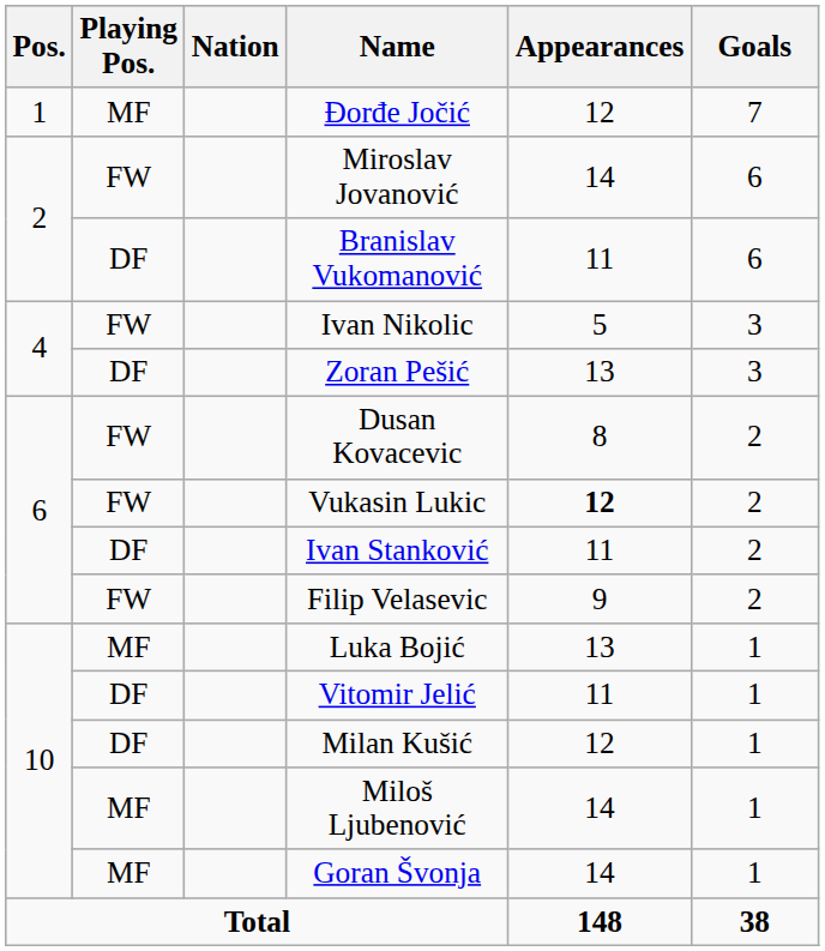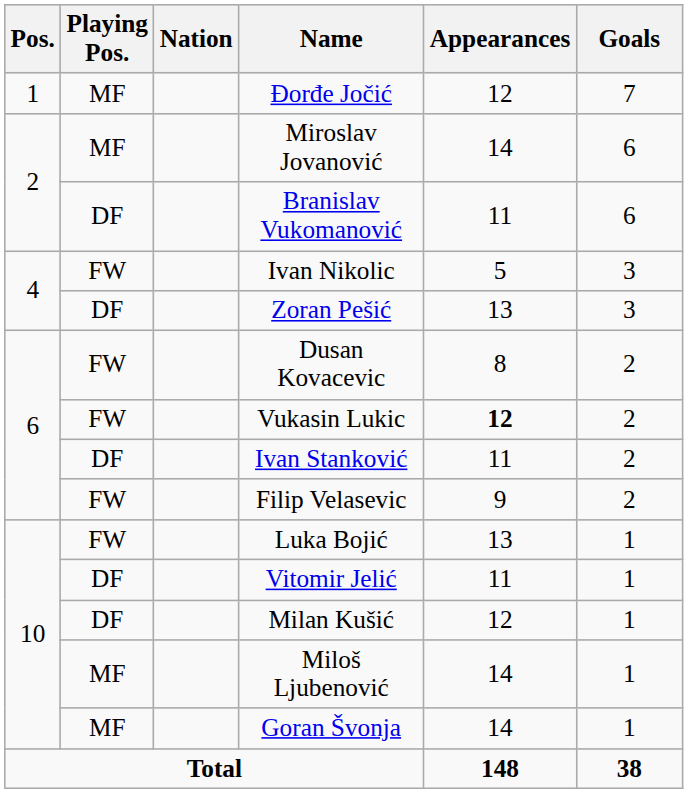Miroslav Jovanović | Playing Pos.: FW -> MF
Luka Bojić | Playing Pos.: MF -> FW
